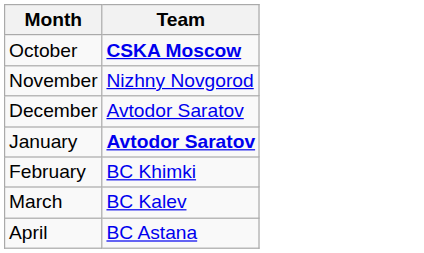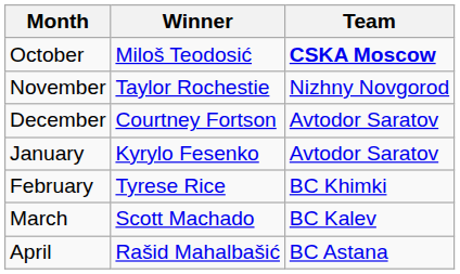+ column: Winner | Miloš Teodosić | Taylor Rochestie | Courtney Fortson | Kyrylo Fesenko | Tyrese Rice | Scott Machado | Rašid Mahalbašić
January | Team: bold -> normal
